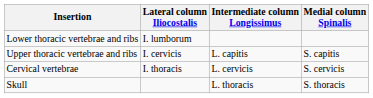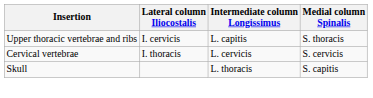- row: Lower thoracic vertebrae and ribs | I. lumborum
Upper thoracic vertebrae and ribs | Medial column Spinalis: S. capitis -> S. thoracis
Skull | Medial column Spinalis: S. thoracis -> S. capitis
